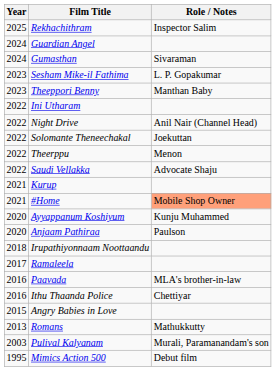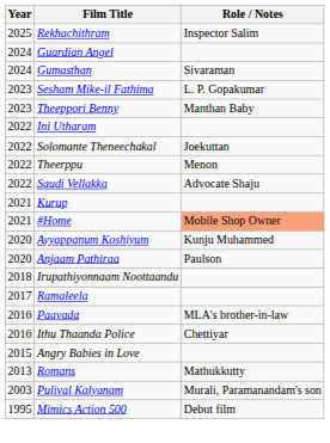- row: 2022 | Night Drive | Anil Nair (Channel Head)
